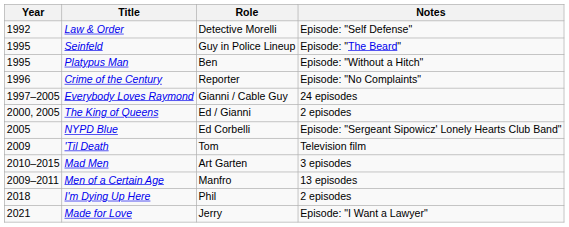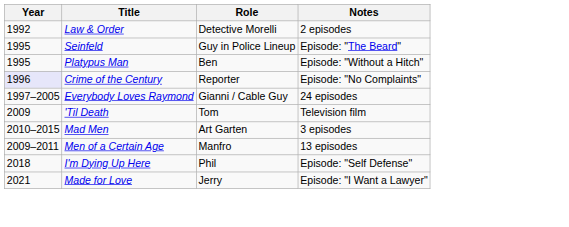Law & Order | Notes: Episode: "Self Defense" -> 2 episodes
Crime of the Century | Year: no background -> lavender background
- row: 2000, 2005 | The King of Queens | Ed / Gianni | 2 episodes
- row: 2005 | NYPD Blue | Ed Corbelli | Episode: "Sergeant Sipowicz' Lonely Hearts Club Band"
I'm Dying Up Here | Notes: 2 episodes -> Episode: "Self Defense"
